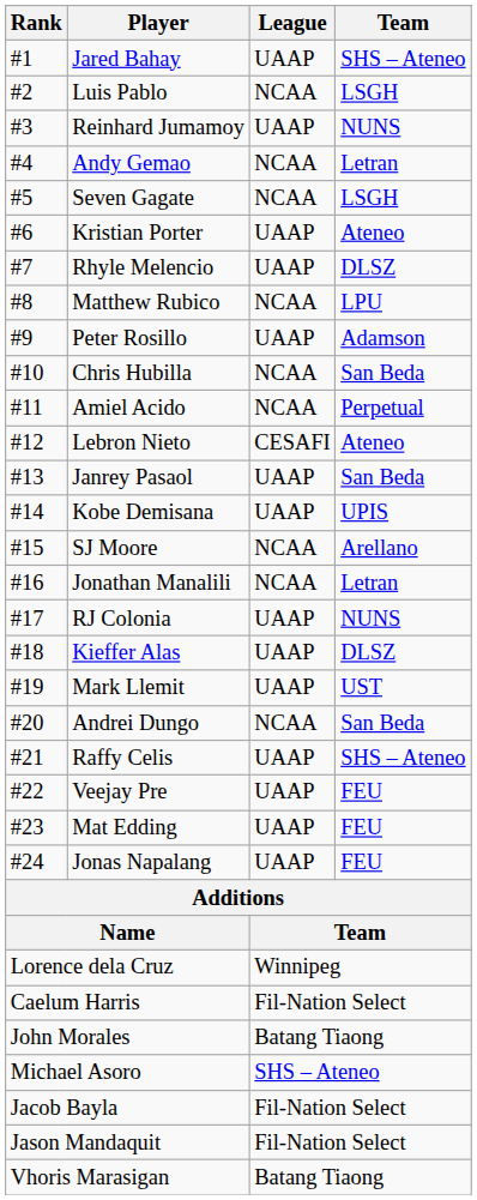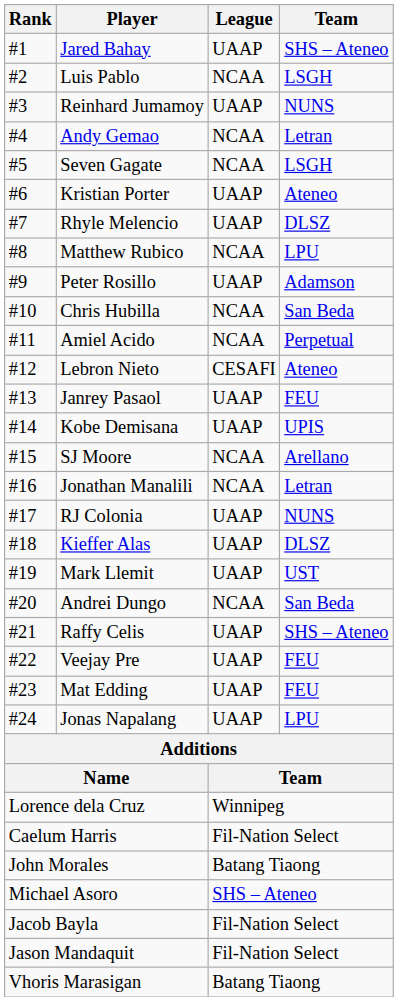Janrey Pasaol | Team: San Beda -> FEU
Jonas Napalang | Team: FEU -> LPU
